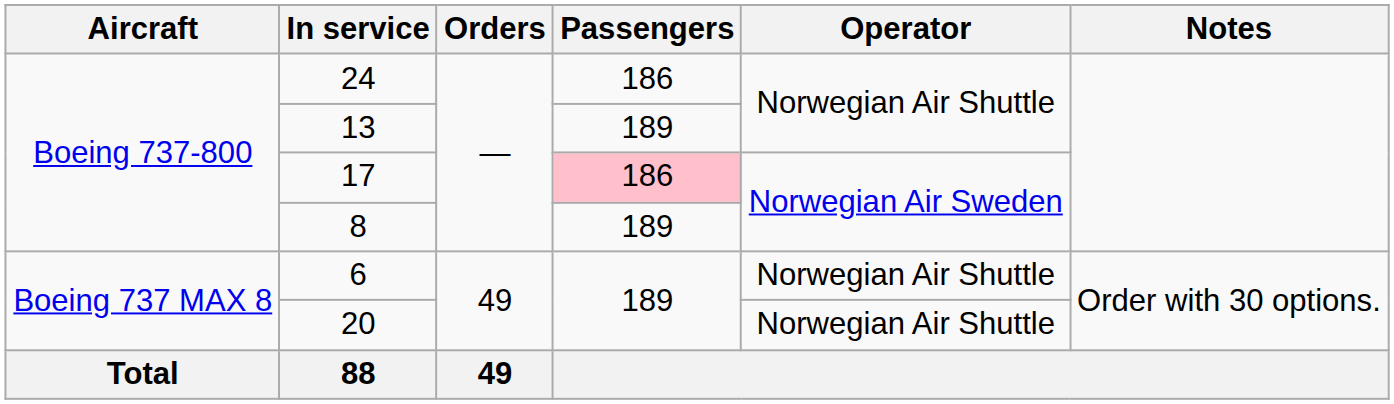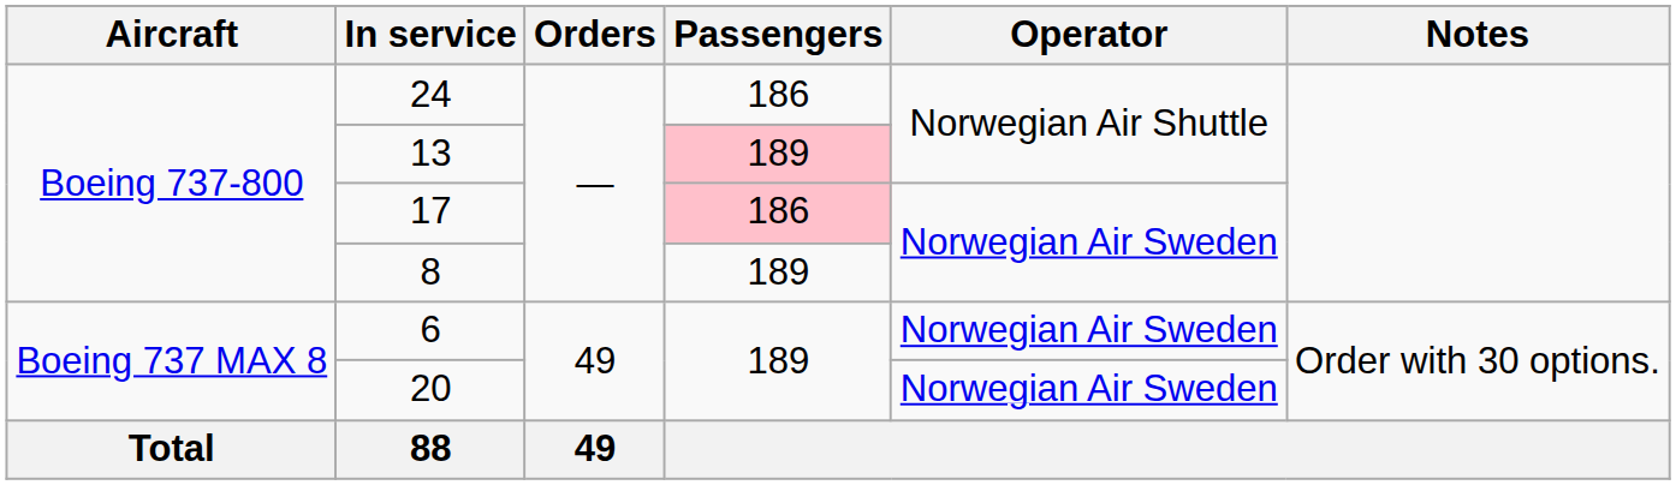13 | Passengers: no background -> pink background
6 | Operator: Norwegian Air Shuttle -> Norwegian Air Sweden
20 | Operator: Norwegian Air Shuttle -> Norwegian Air Sweden
